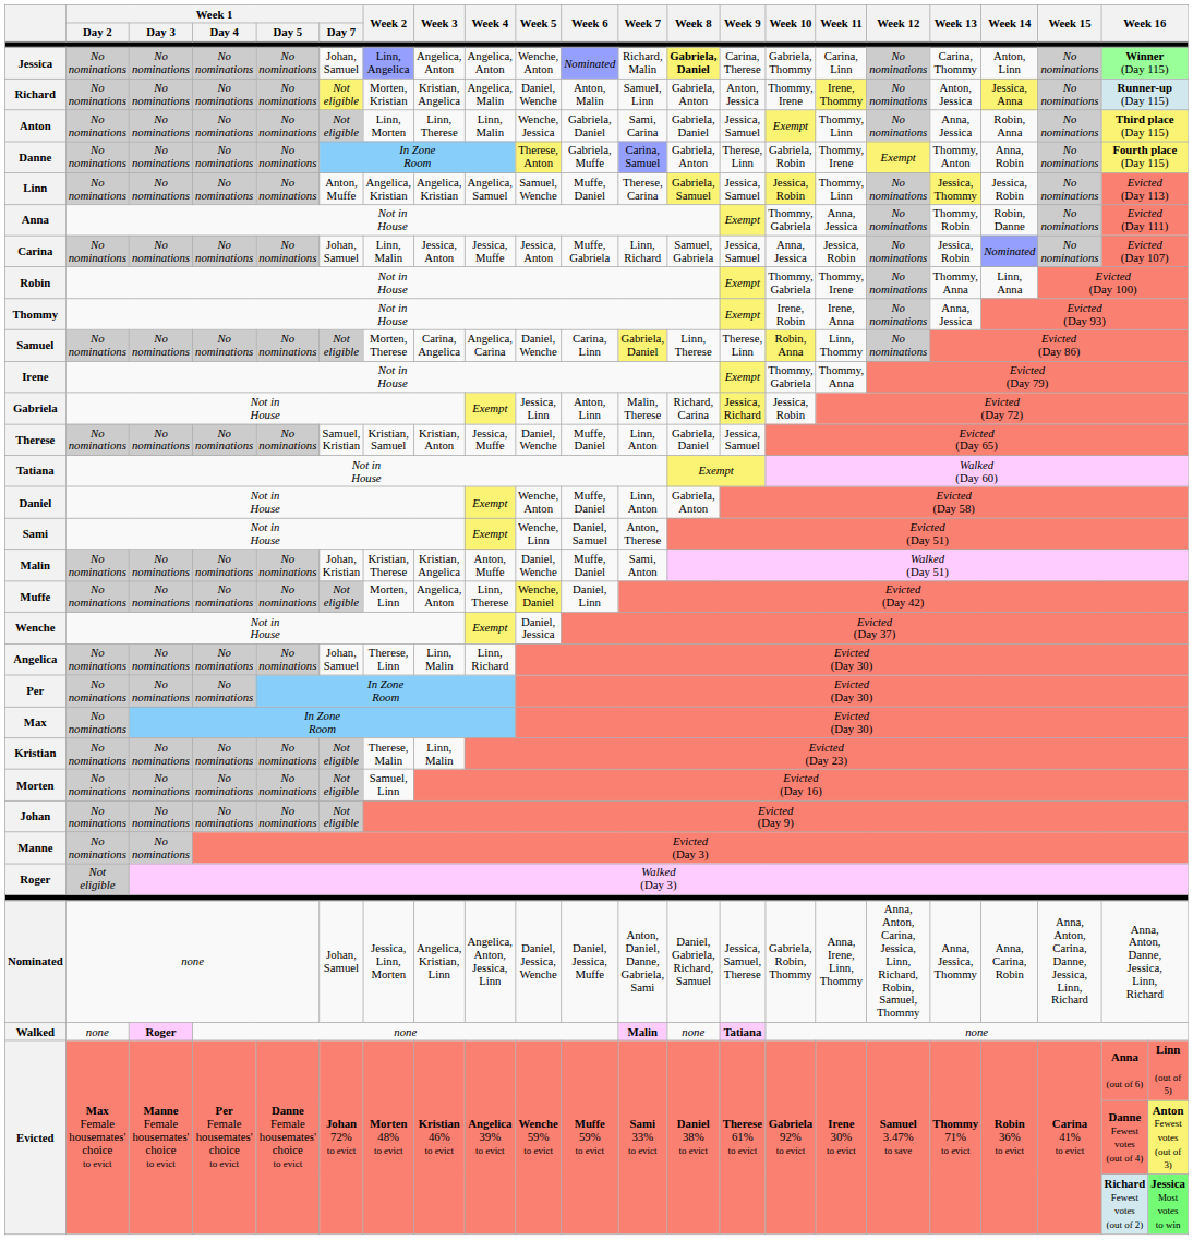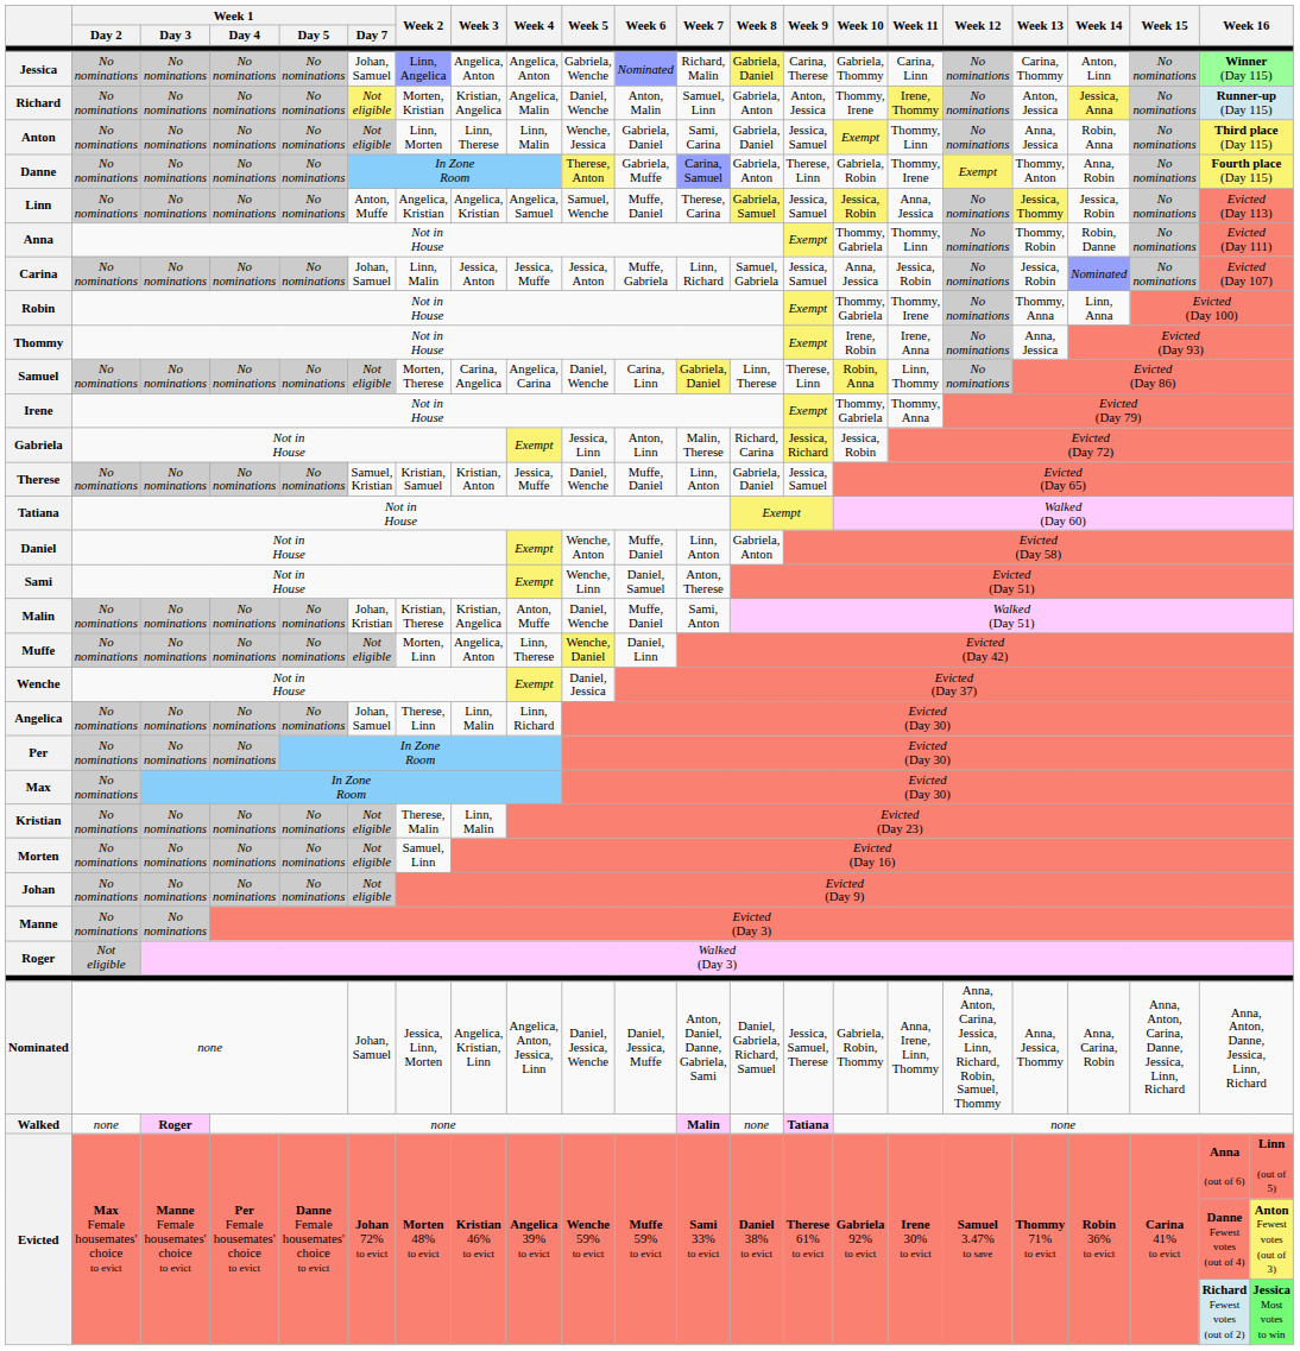Jessica | Week 5: Wenche, Anton -> Gabriela, Wenche
Jessica | Week 8: bold -> normal
Linn | Week 11: Thommy, Linn -> Anna, Jessica
Anna | Week 11: Anna, Jessica -> Thommy, Linn
